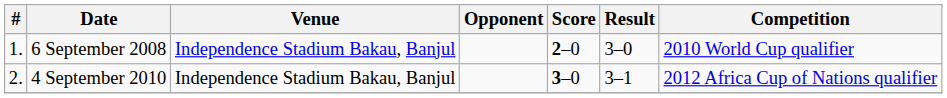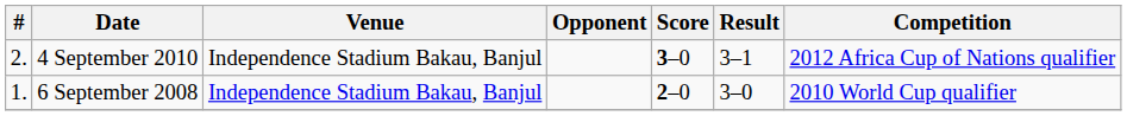rows swapped: 6 September 2008 <-> 4 September 2010
